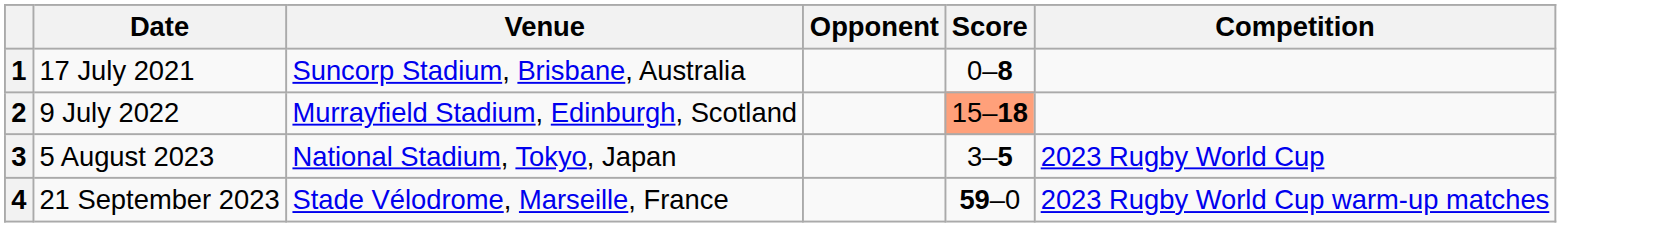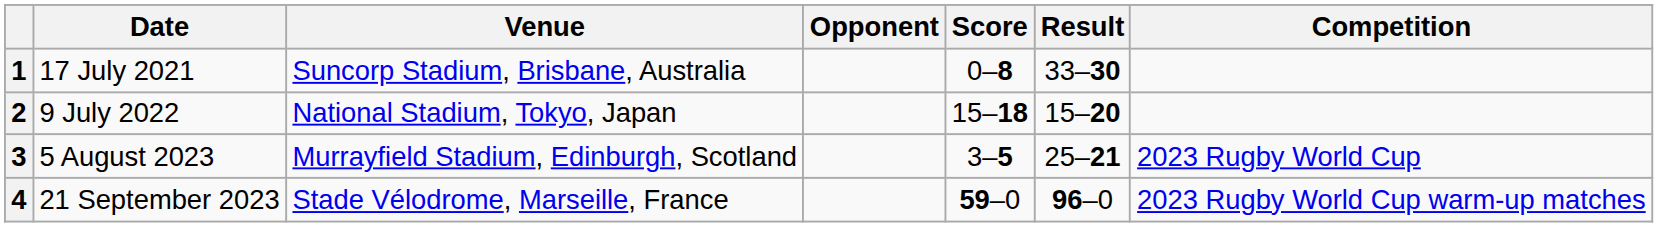+ column: Result | 33–30 | 15–20 | 25–21 | 96–0
2 | Venue: Murrayfield Stadium, Edinburgh, Scotland -> National Stadium, Tokyo, Japan
2 | Score: lightsalmon background -> no background
3 | Venue: National Stadium, Tokyo, Japan -> Murrayfield Stadium, Edinburgh, Scotland
